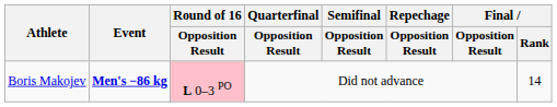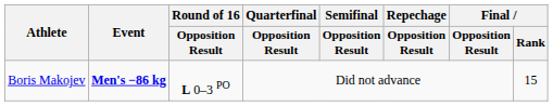Boris Makojev | Round of 16 / Opposition Result: pink background -> no background
Boris Makojev | Final / Rank: 14 -> 15
